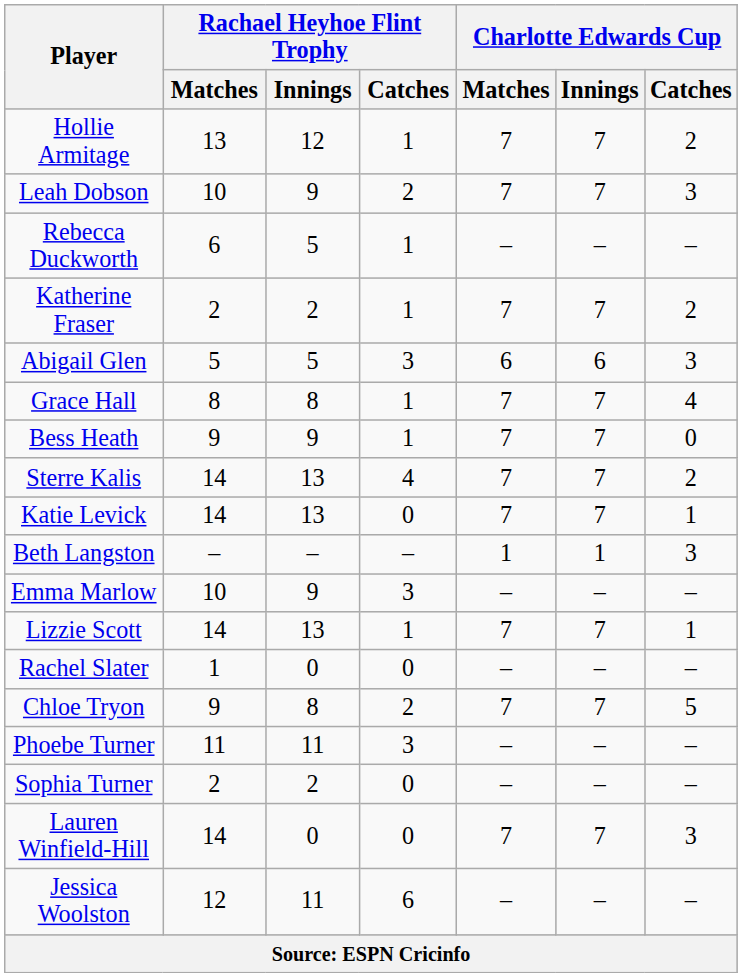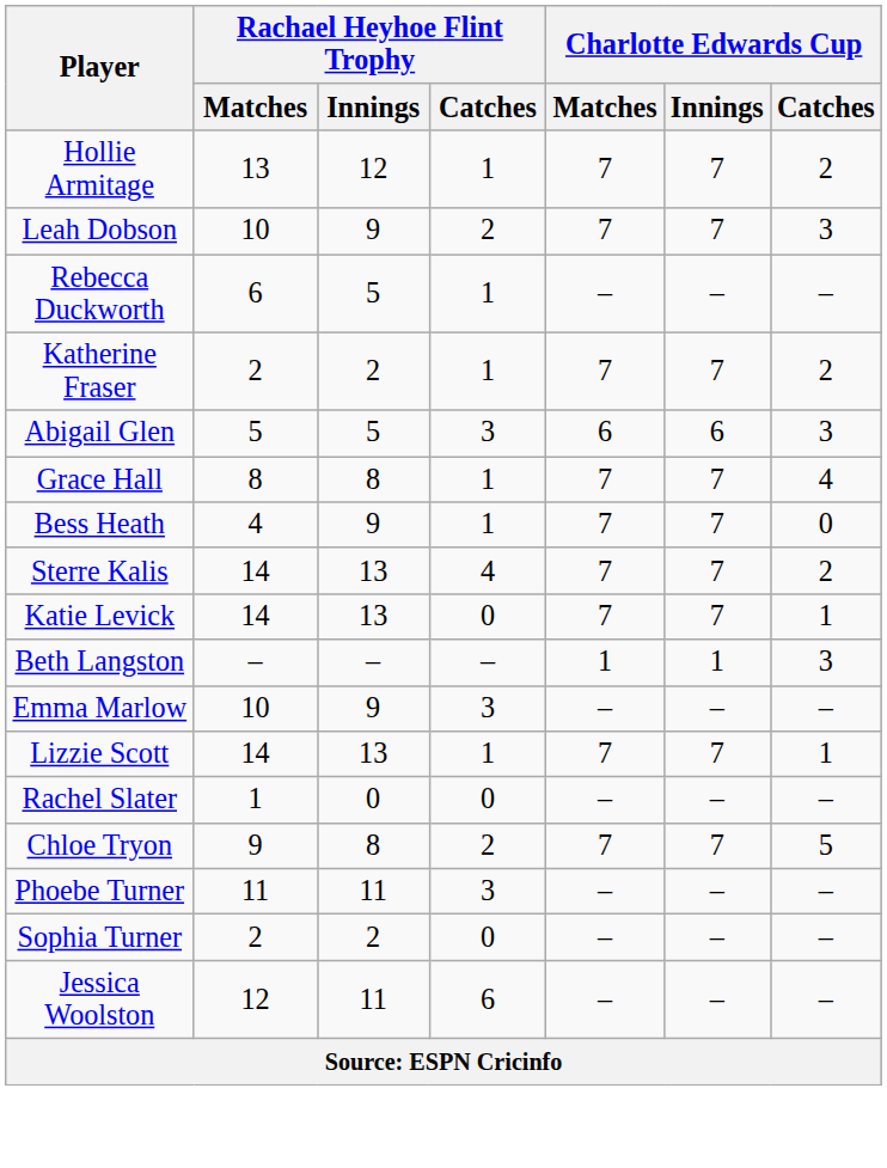Bess Heath | Rachael Heyhoe Flint Trophy / Matches: 9 -> 4
- row: Lauren Winfield-Hill | 14 | 0 | 0 | 7 | 7 | 3
